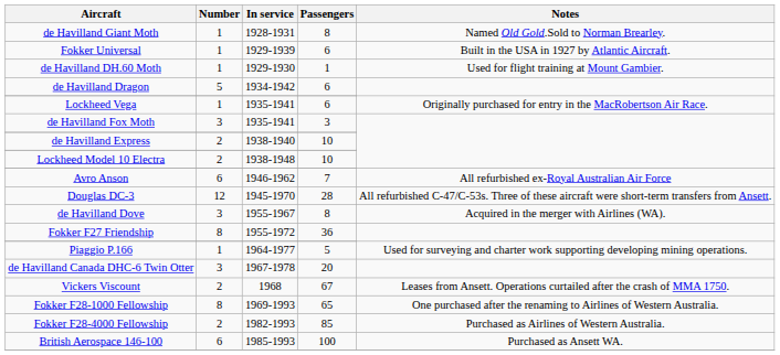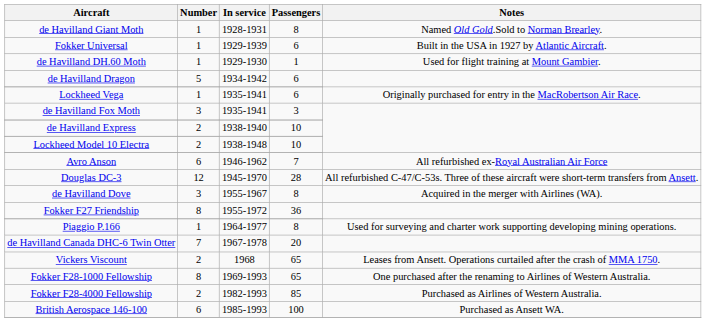Piaggio P.166 | Passengers: 5 -> 8
de Havilland Canada DHC-6 Twin Otter | Number: 3 -> 7
Vickers Viscount | Passengers: 67 -> 65
